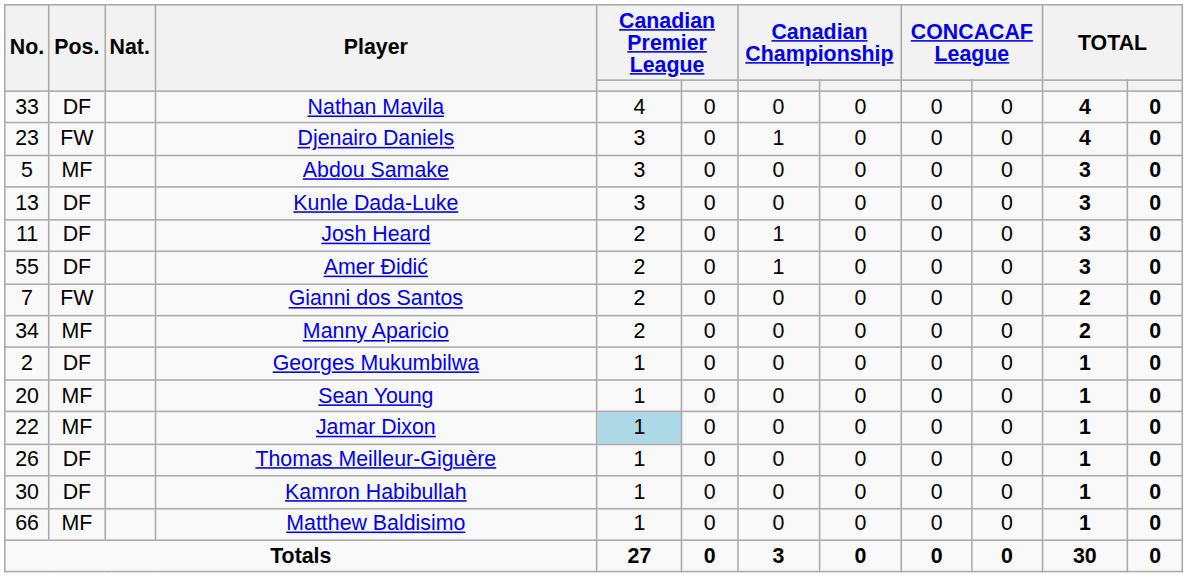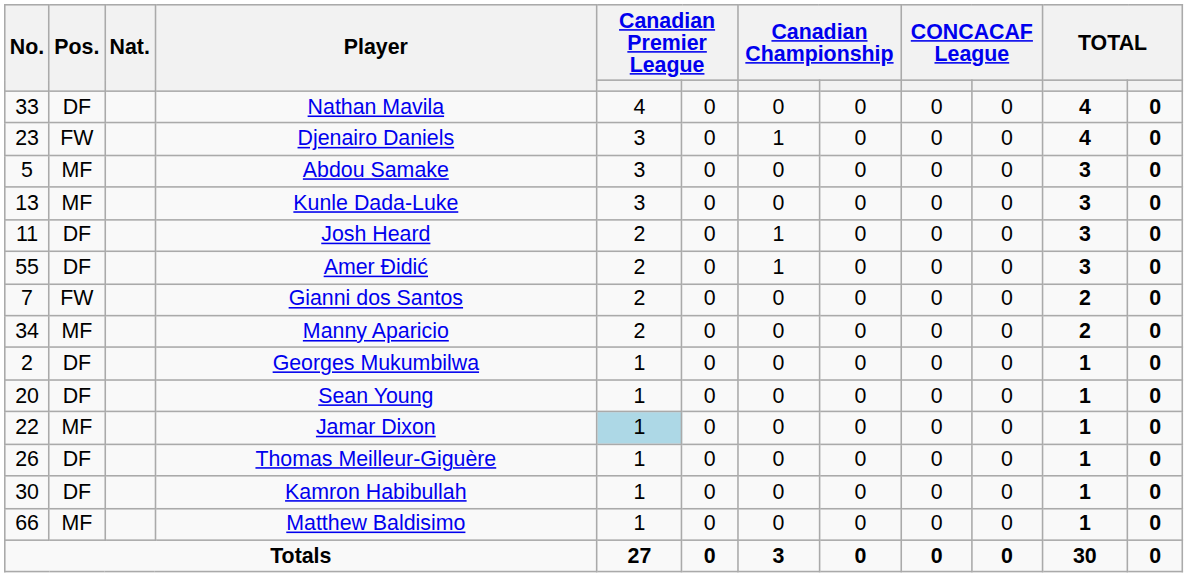Kunle Dada-Luke | Pos.: DF -> MF
Sean Young | Pos.: MF -> DF
